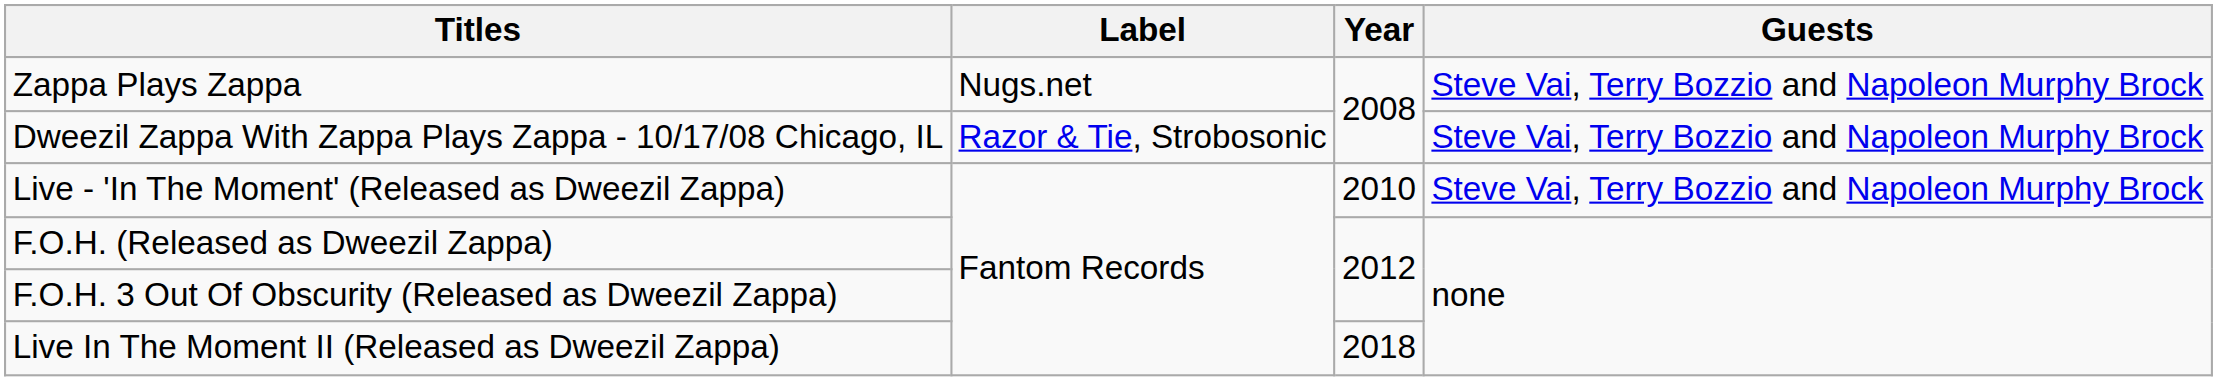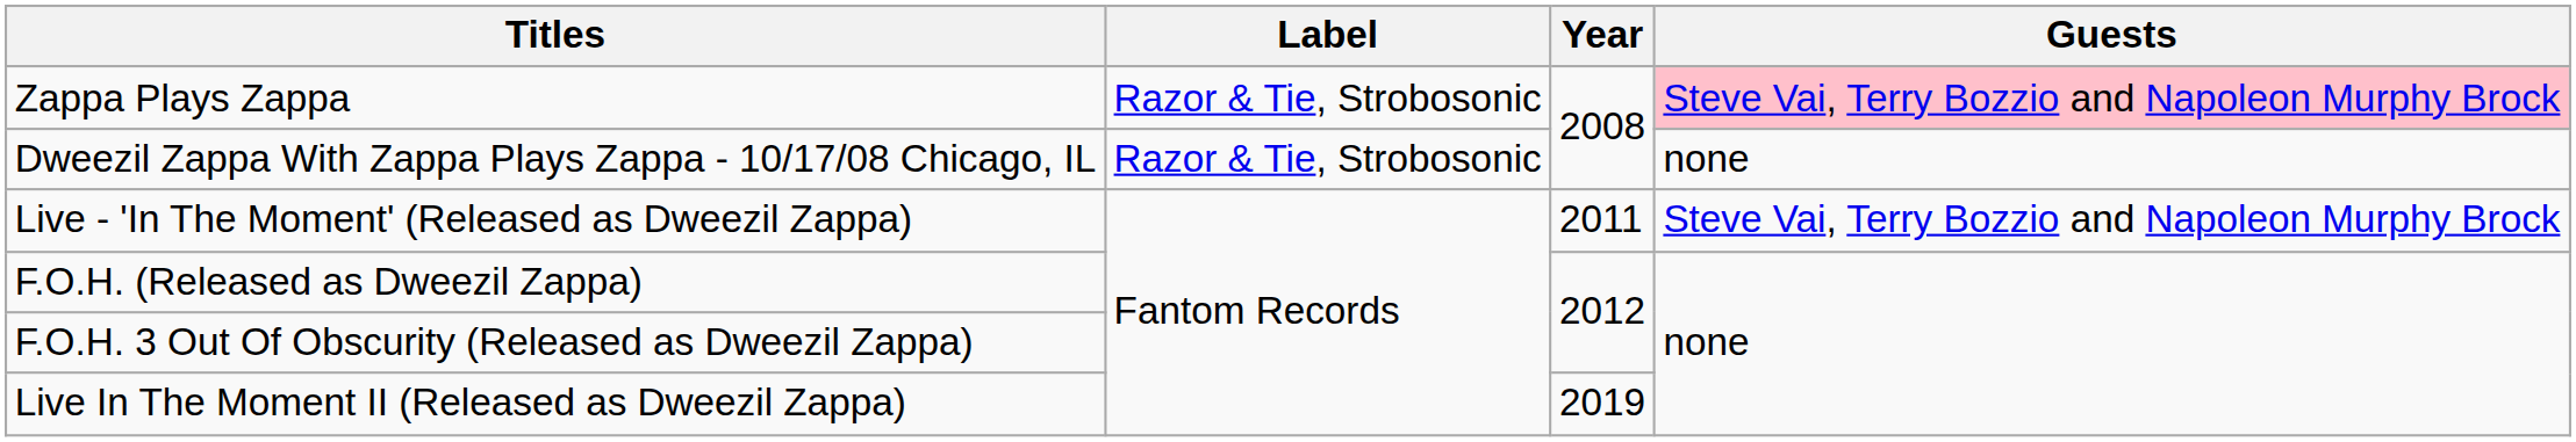Zappa Plays Zappa | Label: Nugs.net -> Razor & Tie, Strobosonic
Zappa Plays Zappa | Guests: no background -> pink background
Dweezil Zappa With Zappa Plays Zappa - 10/17/08 Chicago, IL | Guests: Steve Vai, Terry Bozzio and Napoleon Murphy Brock -> none
Live - 'In The Moment' (Released as Dweezil Zappa) | Year: 2010 -> 2011
Live In The Moment II (Released as Dweezil Zappa) | Year: 2018 -> 2019
